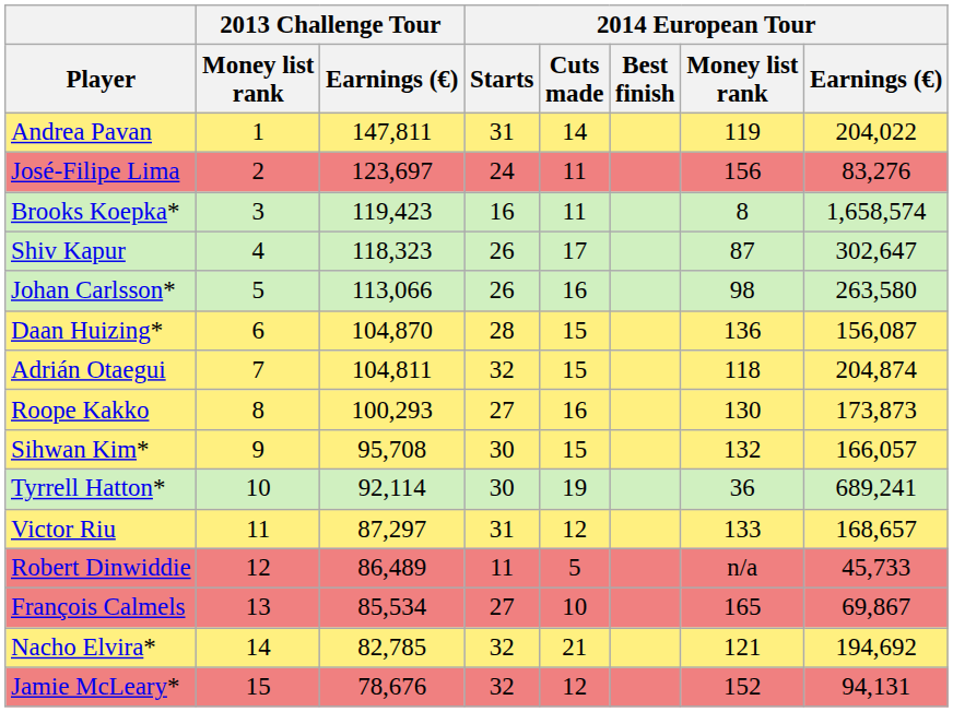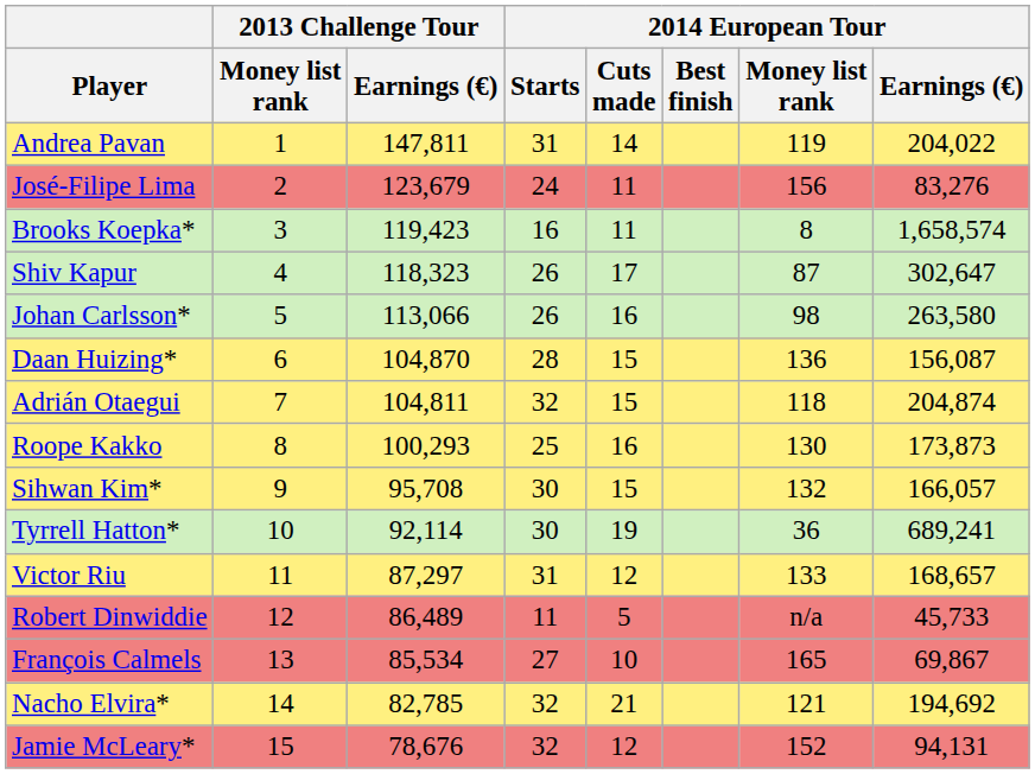José-Filipe Lima | 2013 Challenge Tour / Earnings (€): 123,697 -> 123,679
Roope Kakko | 2014 European Tour / Starts: 27 -> 25
